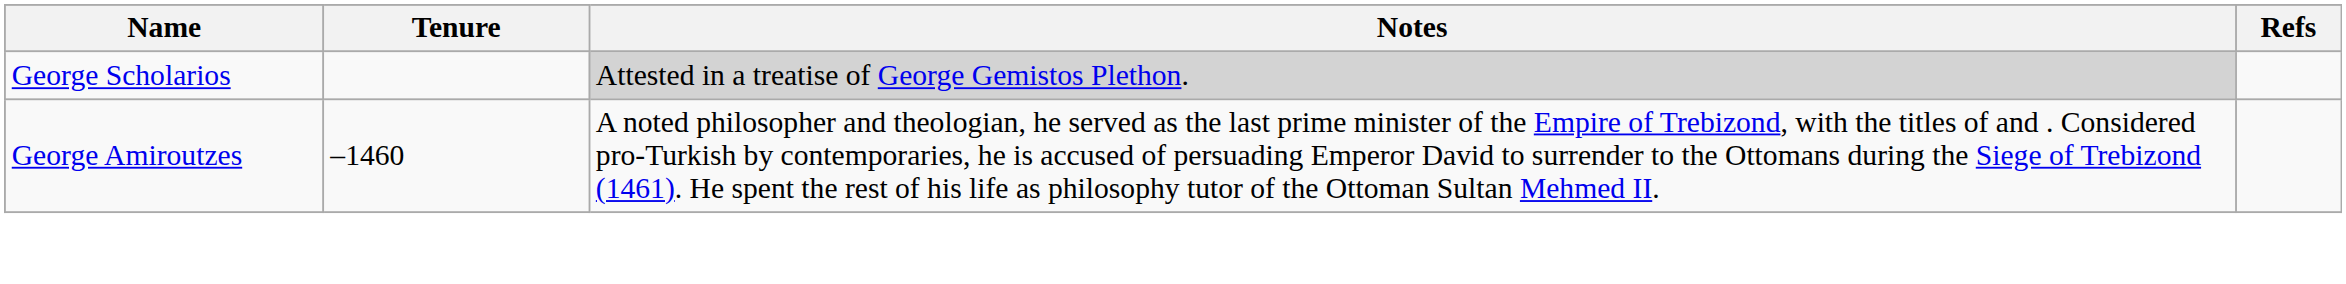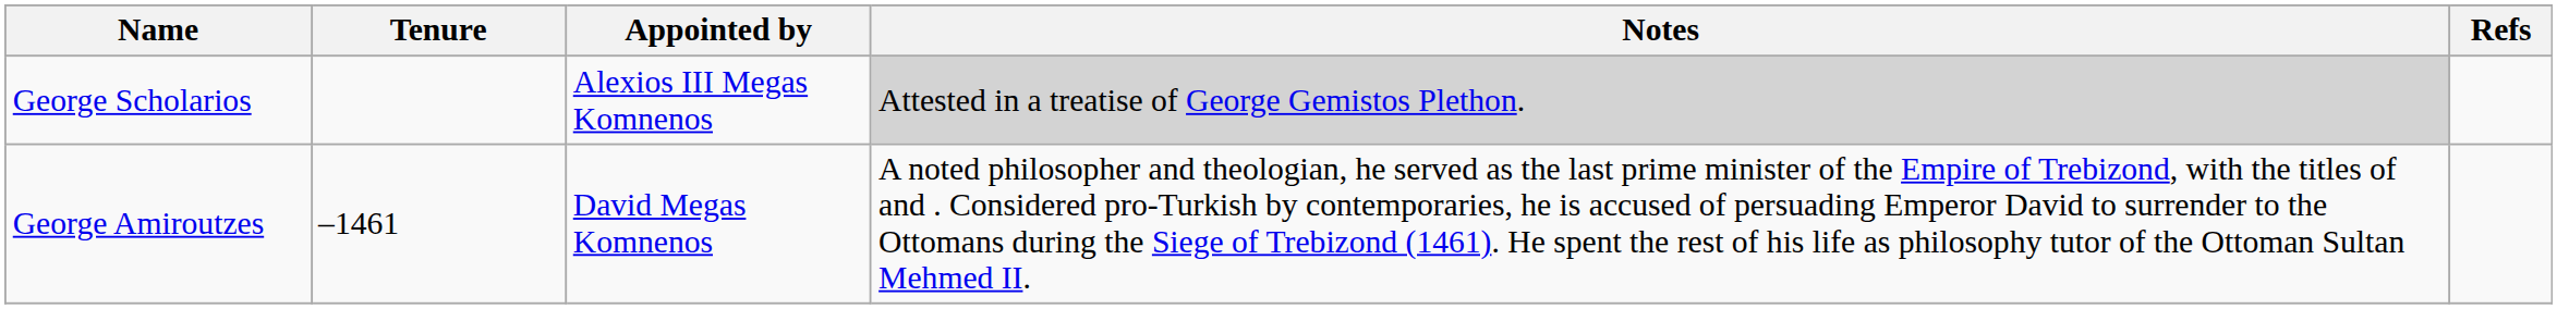+ column: Appointed by | Alexios III Megas Komnenos | David Megas Komnenos
George Amiroutzes | Tenure: –1460 -> –1461
